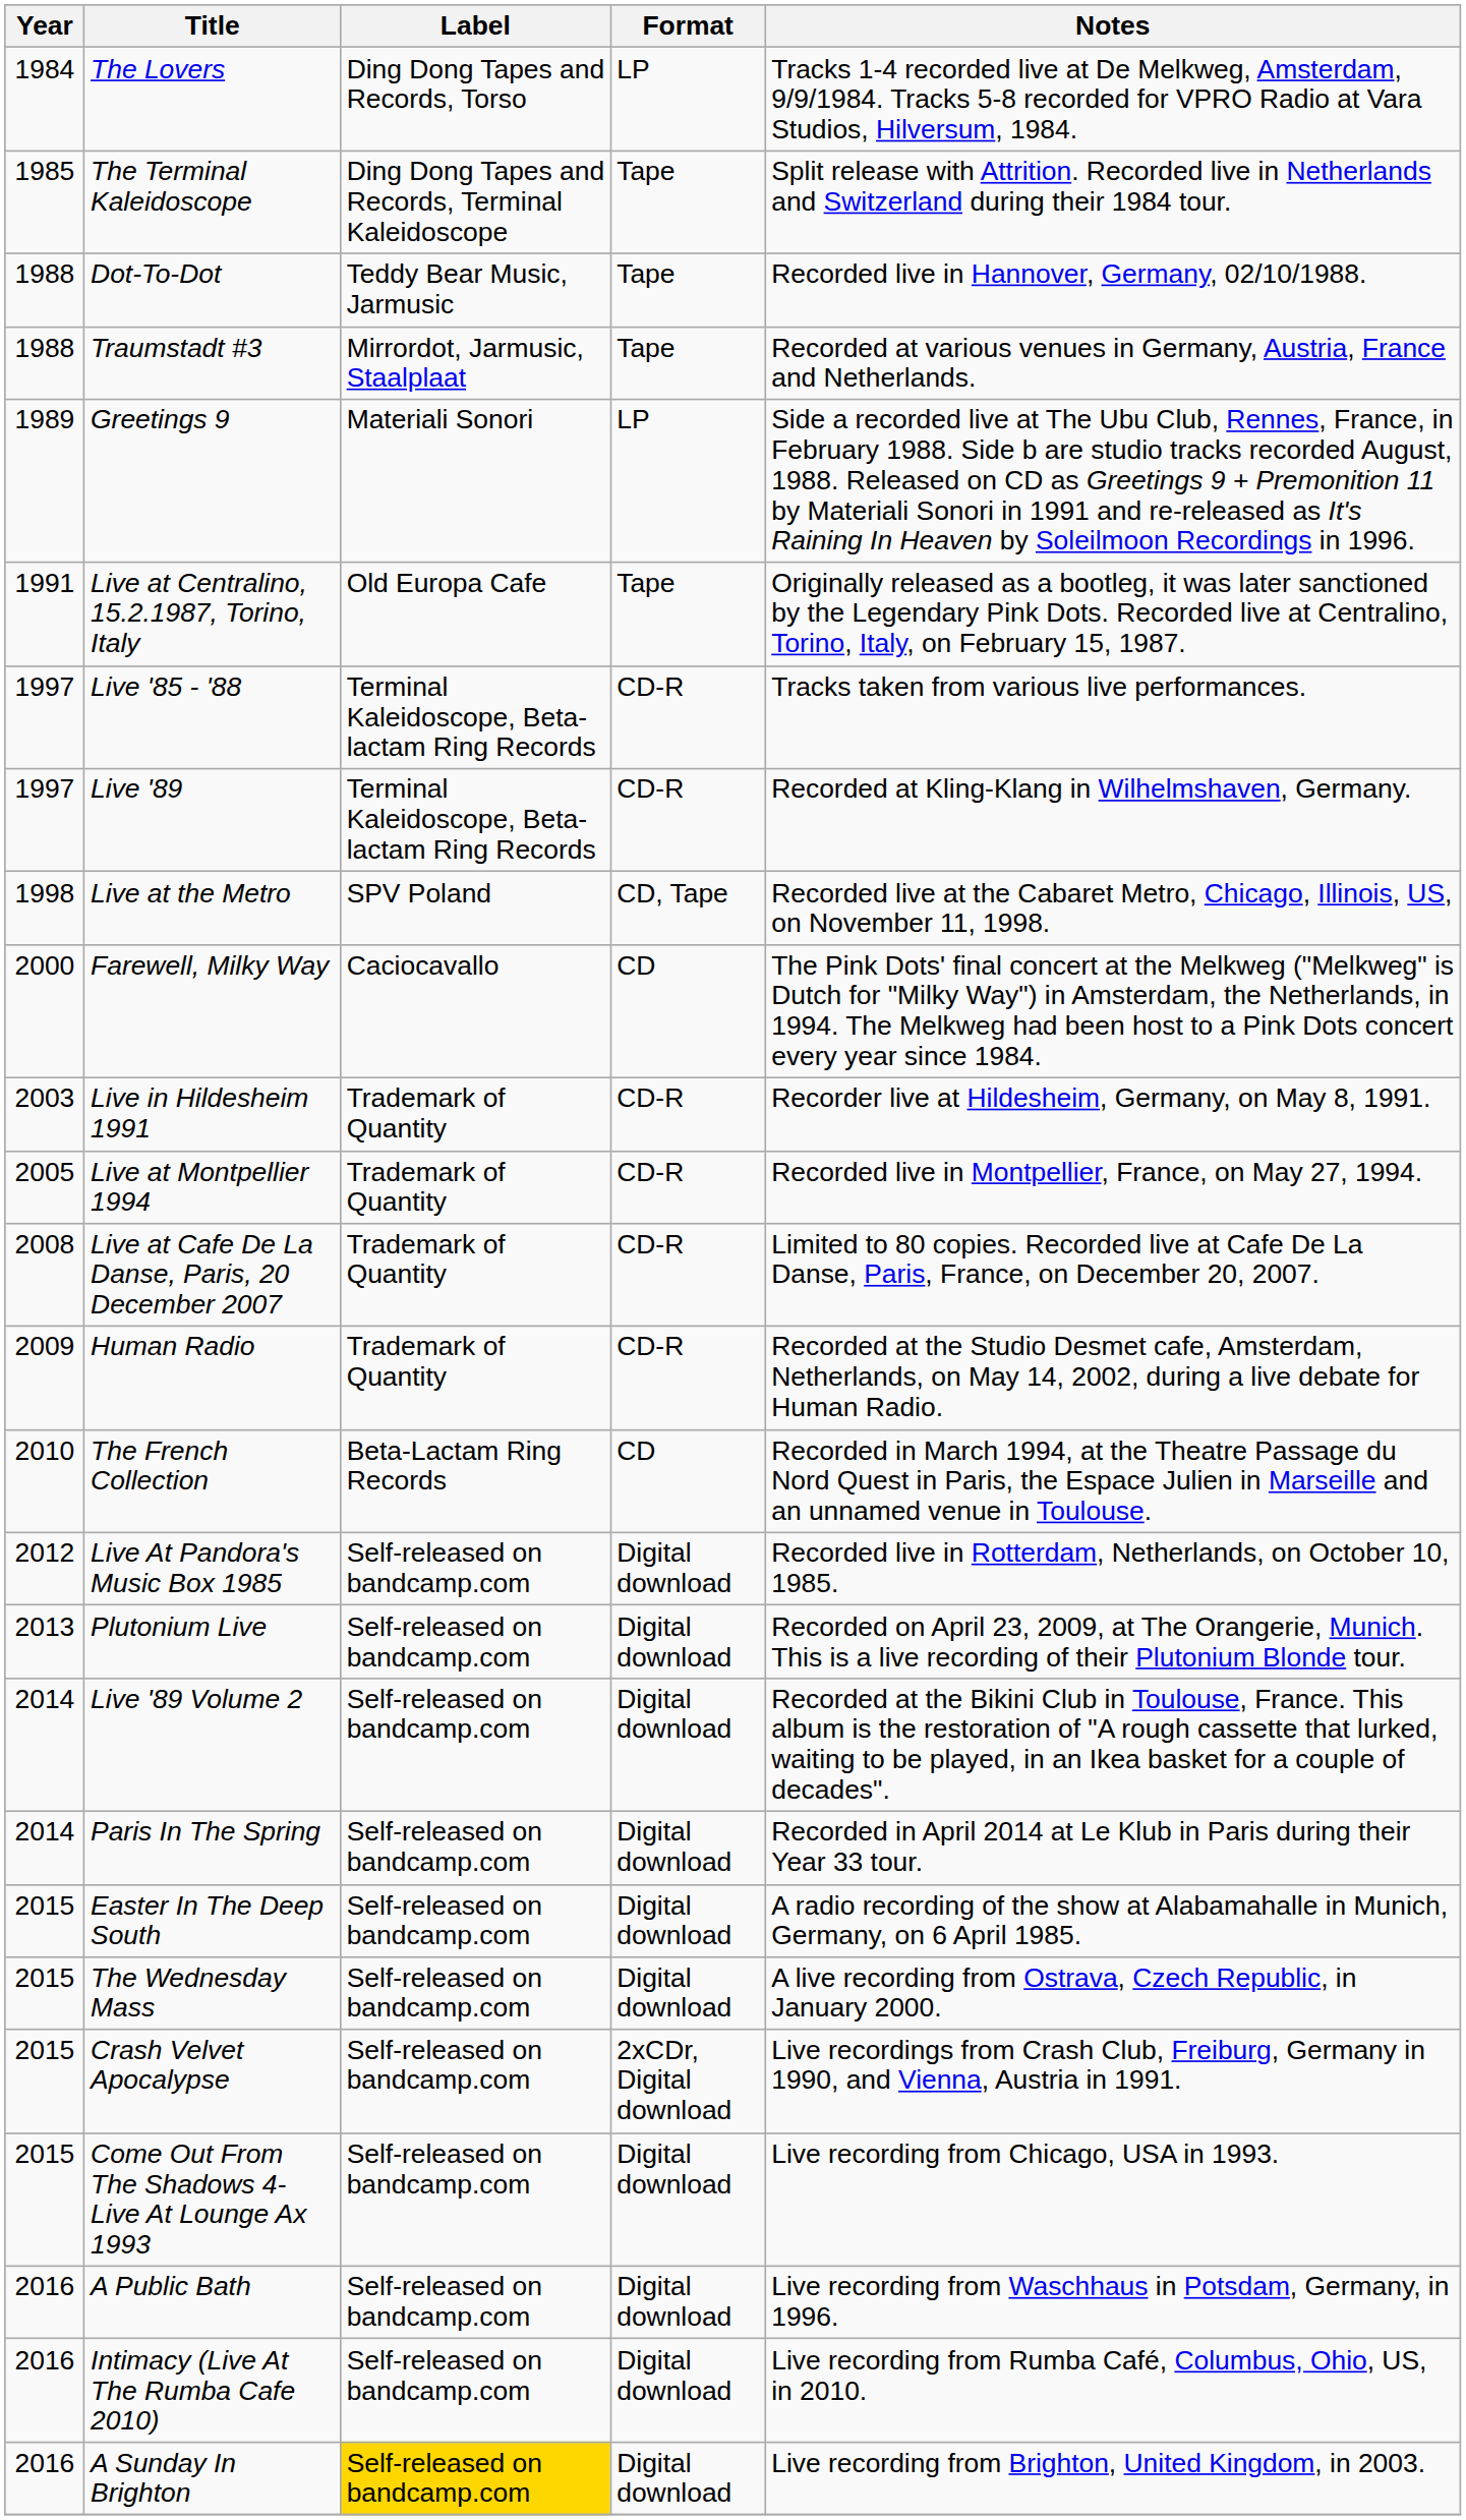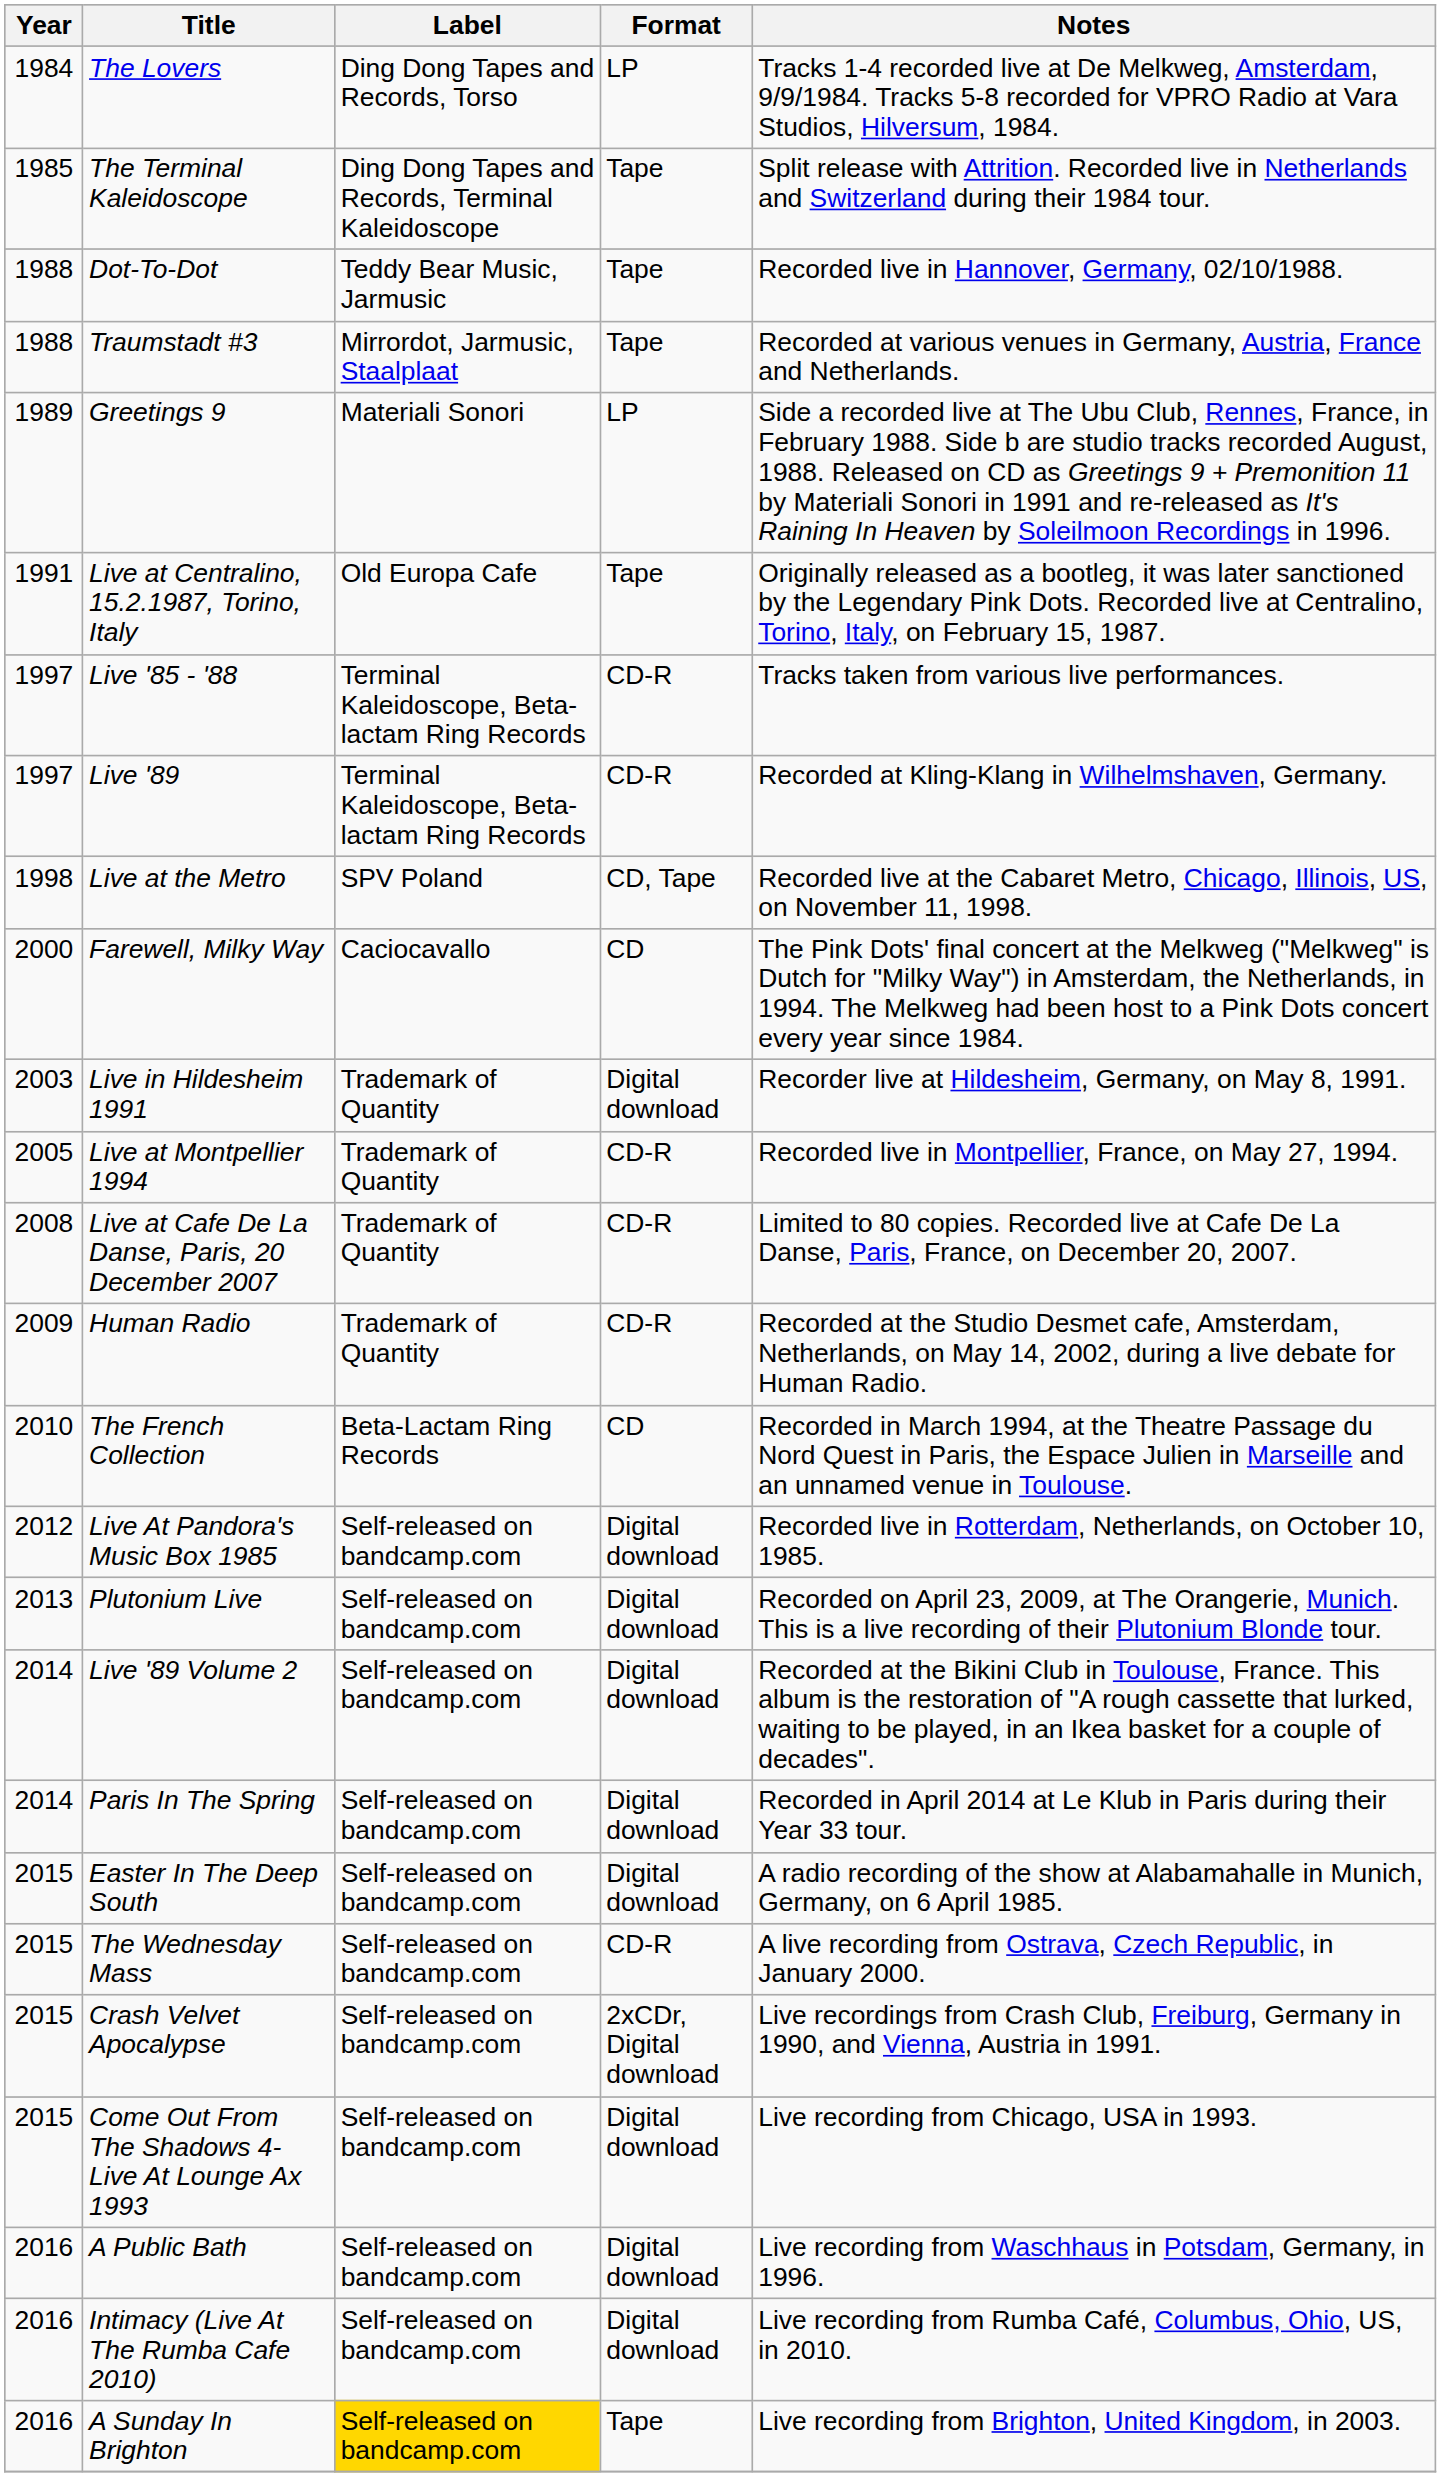Live in Hildesheim 1991 | Format: CD-R -> Digital download
The Wednesday Mass | Format: Digital download -> CD-R
A Sunday In Brighton | Format: Digital download -> Tape
